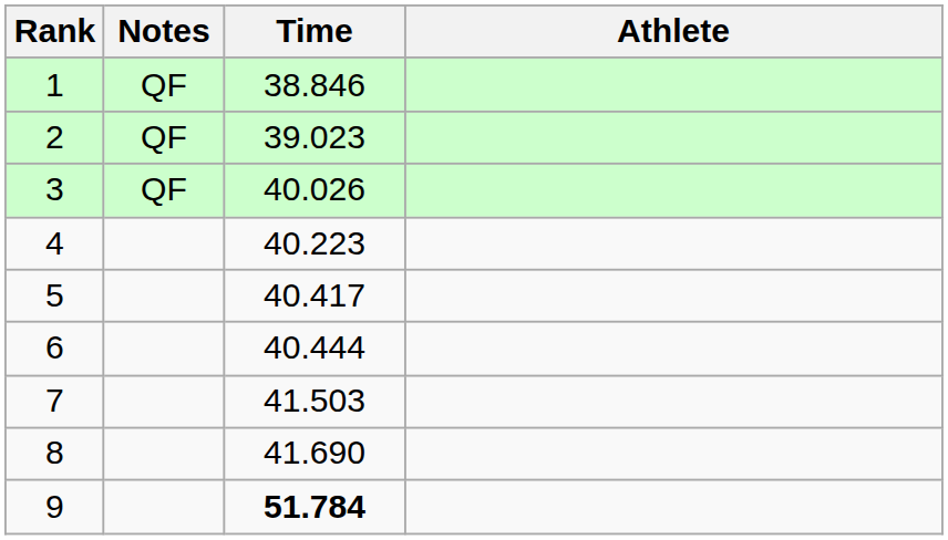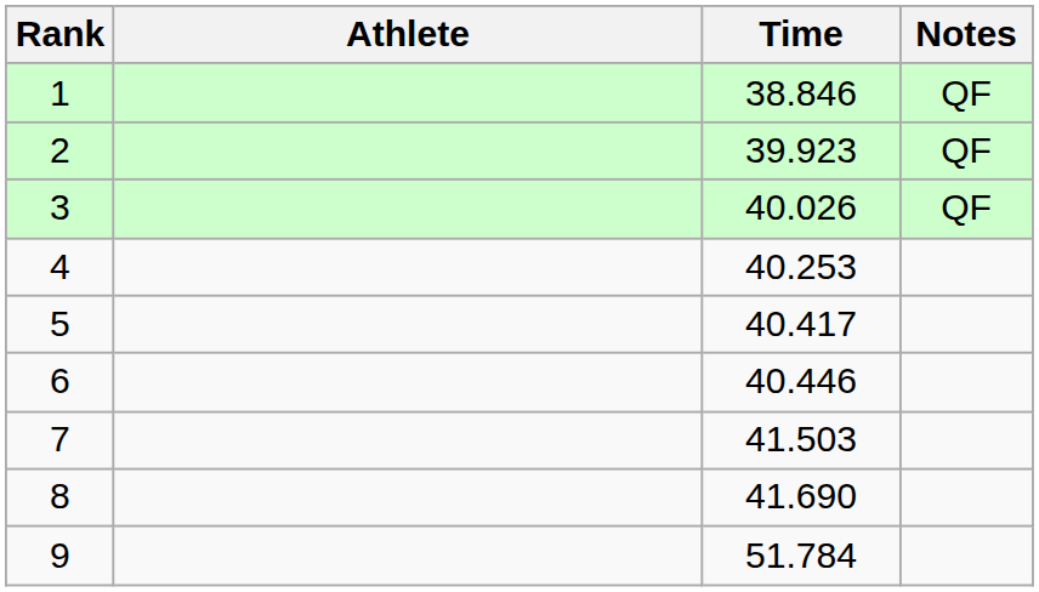columns swapped: Athlete <-> Notes
2 | Time: 39.023 -> 39.923
4 | Time: 40.223 -> 40.253
6 | Time: 40.444 -> 40.446
9 | Time: bold -> normal
